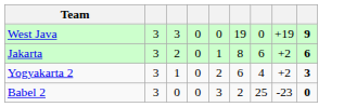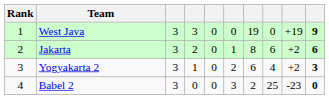+ column: Rank | 1 | 2 | 3 | 4
